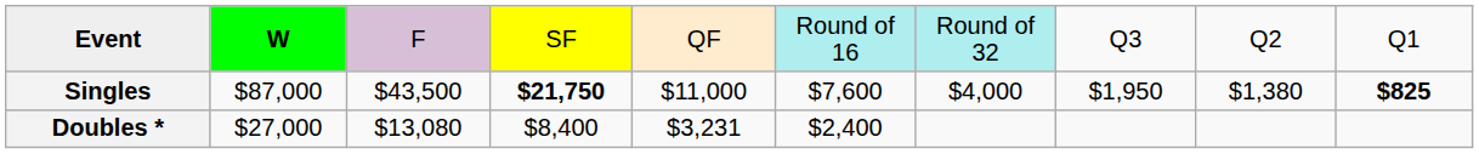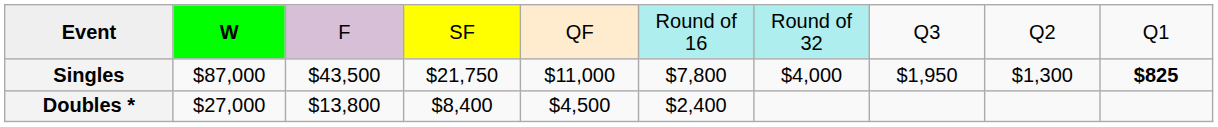Singles | column 4: bold -> normal
Singles | column 6: $7,600 -> $7,800
Singles | column 9: $1,380 -> $1,300
Doubles * | column 3: $13,080 -> $13,800
Doubles * | column 5: $3,231 -> $4,500
